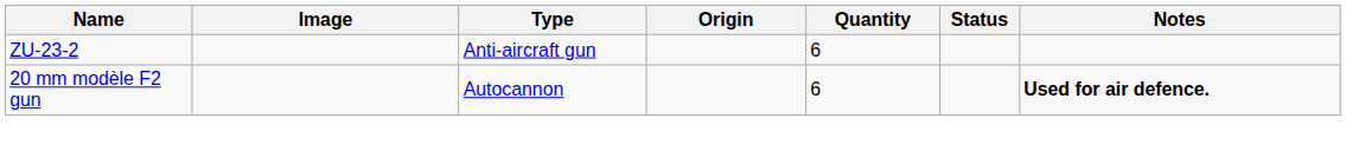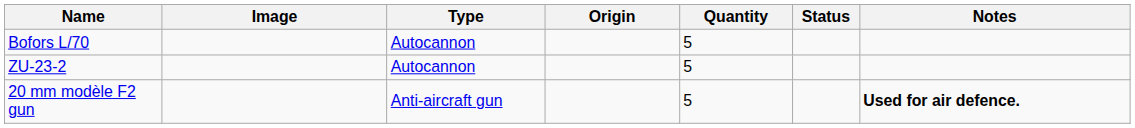+ row: Bofors L/70 | Autocannon | 5
ZU-23-2 | Type: Anti-aircraft gun -> Autocannon
ZU-23-2 | Quantity: 6 -> 5
20 mm modèle F2 gun | Type: Autocannon -> Anti-aircraft gun
20 mm modèle F2 gun | Quantity: 6 -> 5
